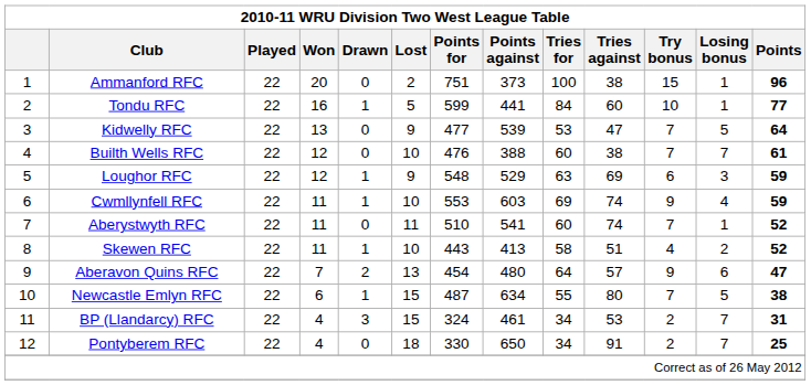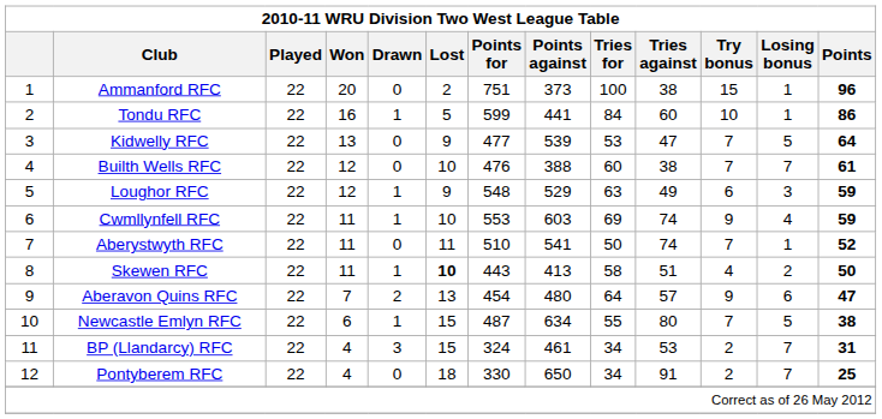Tondu RFC | Points: 77 -> 86
Loughor RFC | Tries against: 69 -> 49
Aberystwyth RFC | Tries for: 60 -> 50
Skewen RFC | Lost: normal -> bold
Skewen RFC | Points: 52 -> 50
